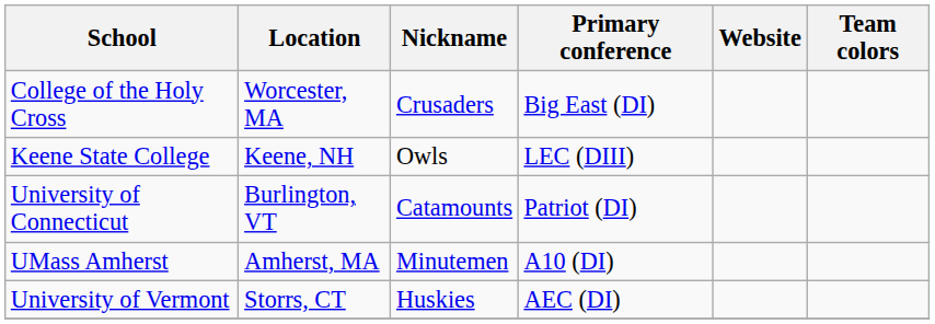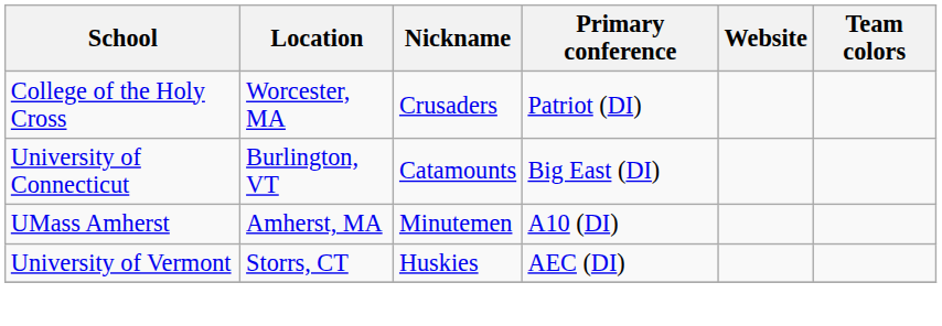College of the Holy Cross | Primary conference: Big East (DI) -> Patriot (DI)
- row: Keene State College | Keene, NH | Owls | LEC (DIII)
University of Connecticut | Primary conference: Patriot (DI) -> Big East (DI)
